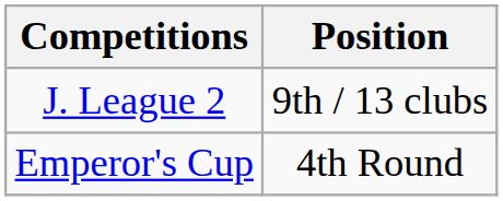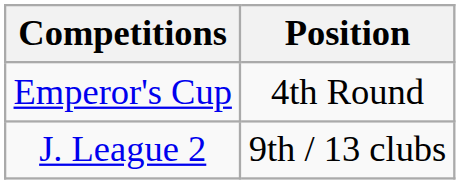rows swapped: J. League 2 <-> Emperor's Cup
